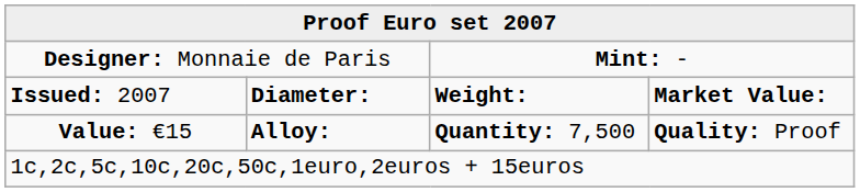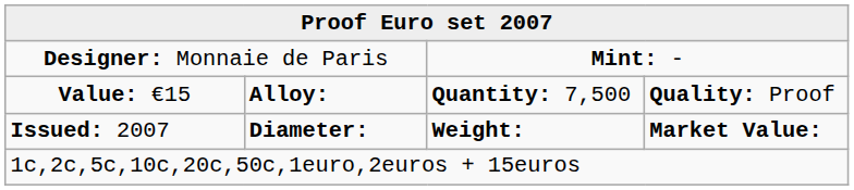rows swapped: Value: €15 <-> Issued: 2007
